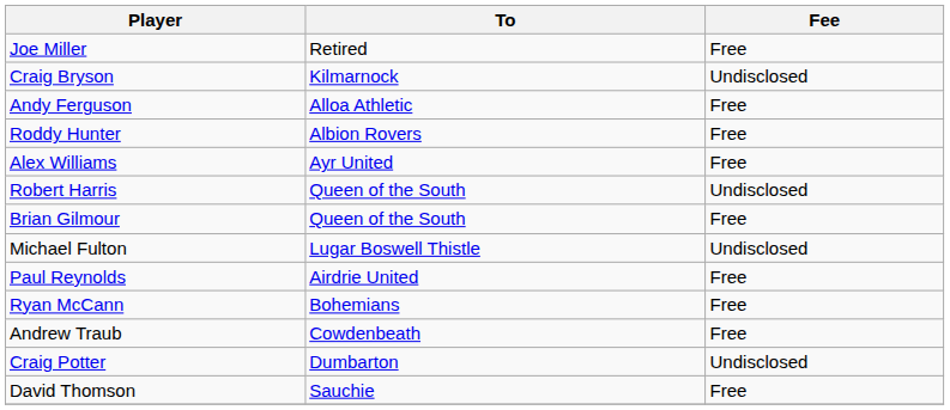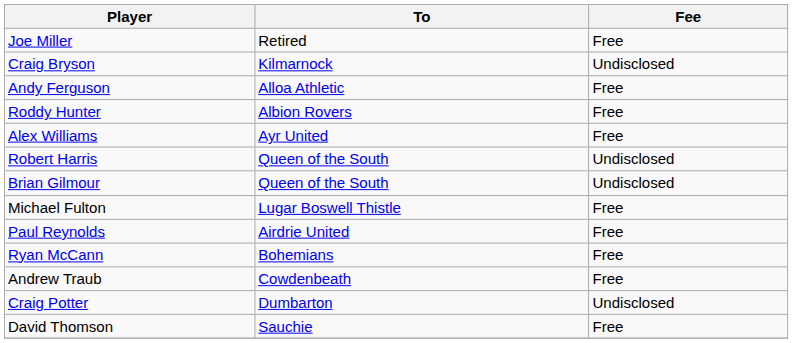Brian Gilmour | Fee: Free -> Undisclosed
Michael Fulton | Fee: Undisclosed -> Free
